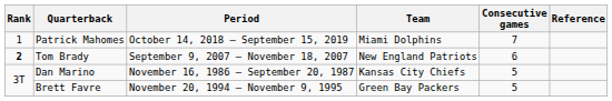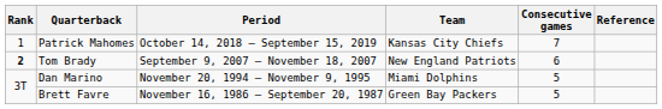Patrick Mahomes | Team: Miami Dolphins -> Kansas City Chiefs
Dan Marino | Period: November 16, 1986 – September 20, 1987 -> November 20, 1994 – November 9, 1995
Dan Marino | Team: Kansas City Chiefs -> Miami Dolphins
Brett Favre | Period: November 20, 1994 – November 9, 1995 -> November 16, 1986 – September 20, 1987
